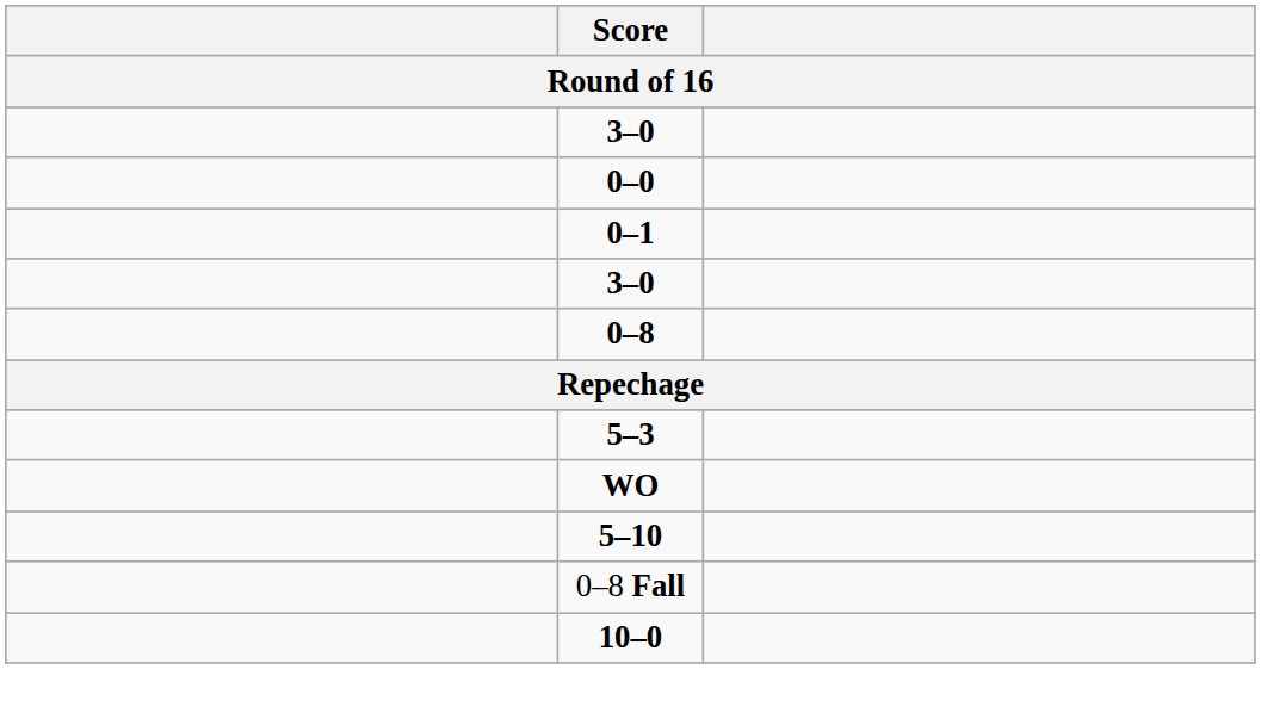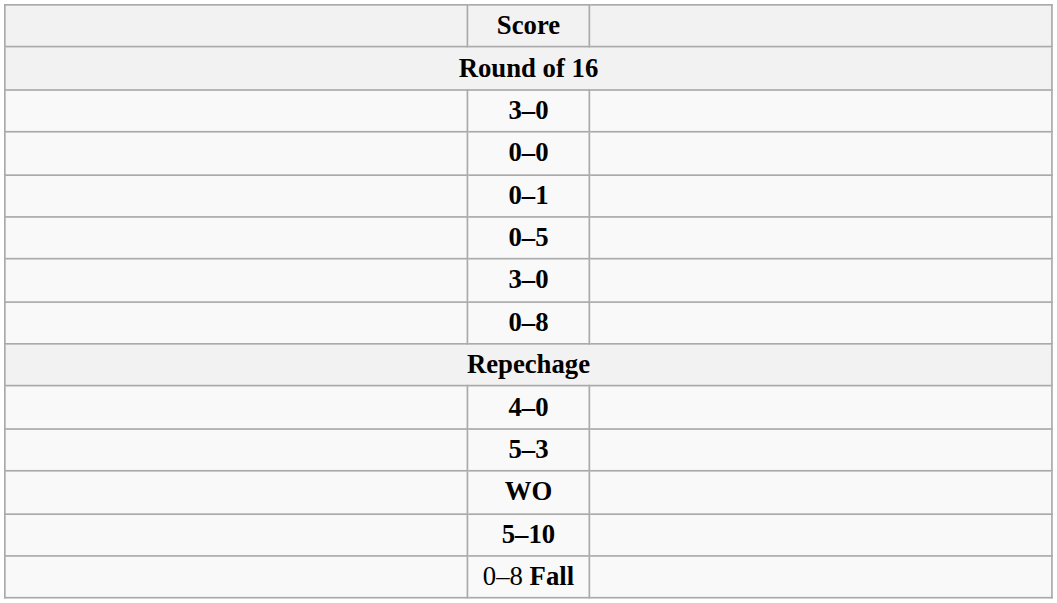+ row: 0–5
+ row: 4–0
- row: 10–0
